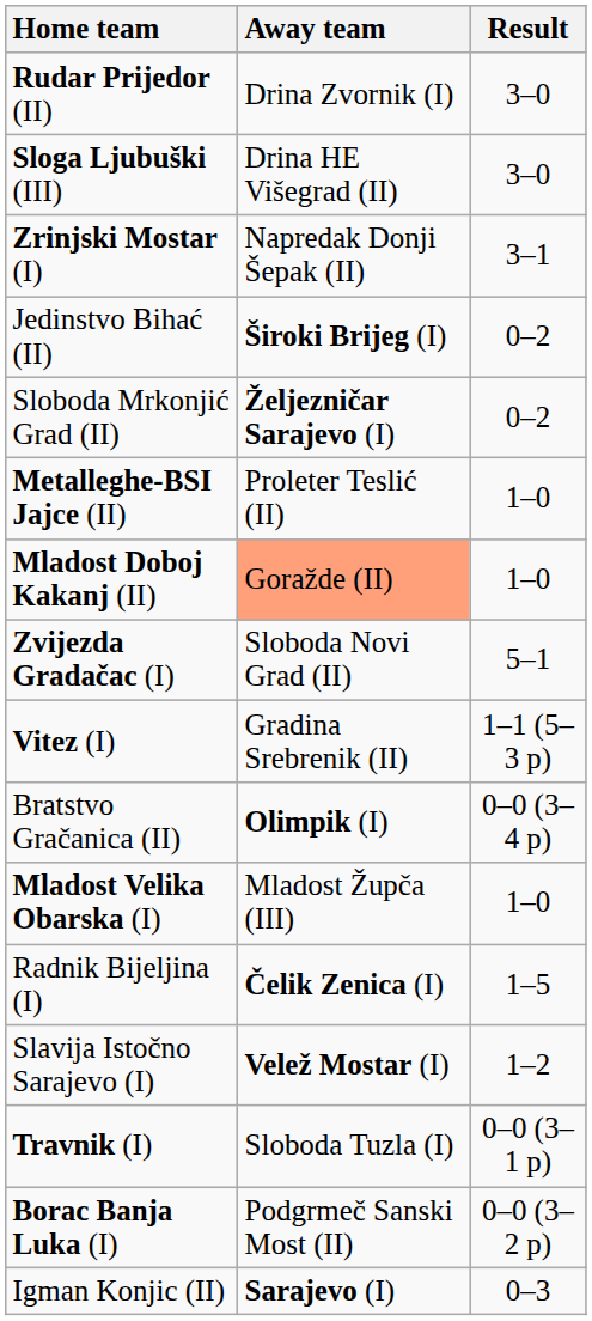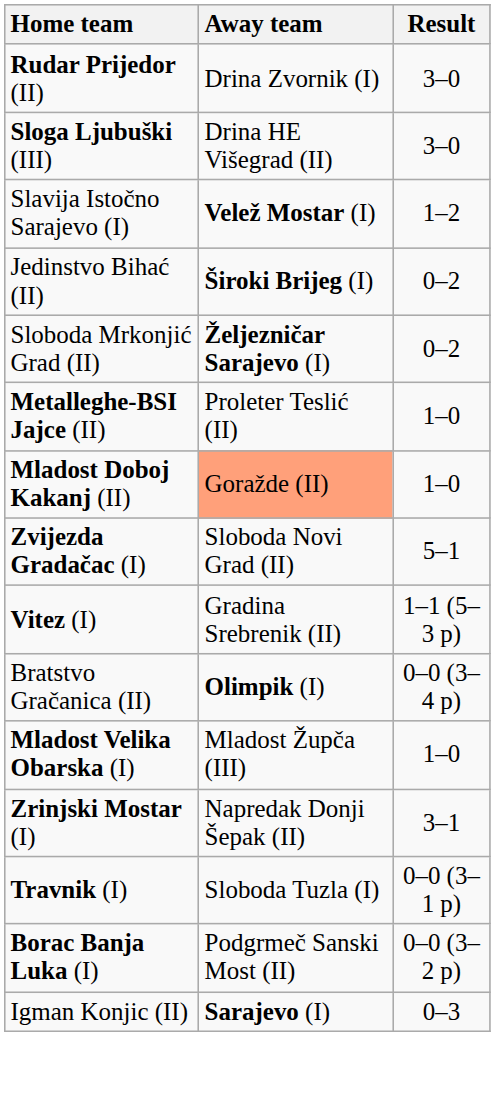rows swapped: Slavija Istočno Sarajevo (I) <-> Zrinjski Mostar (I)
- row: Radnik Bijeljina (I) | Čelik Zenica (I) | 1–5
